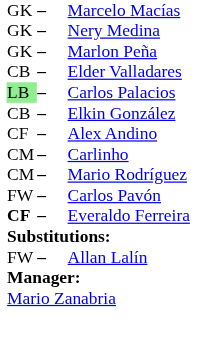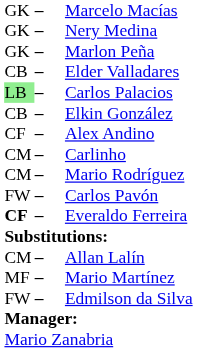Allan Lalín | column 1: FW -> CM
+ row: MF | – | Mario Martínez
+ row: FW | – | Edmilson da Silva
